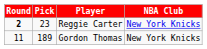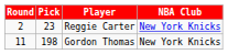Reggie Carter | Round: bold -> normal
Gordon Thomas | Pick: 189 -> 198
